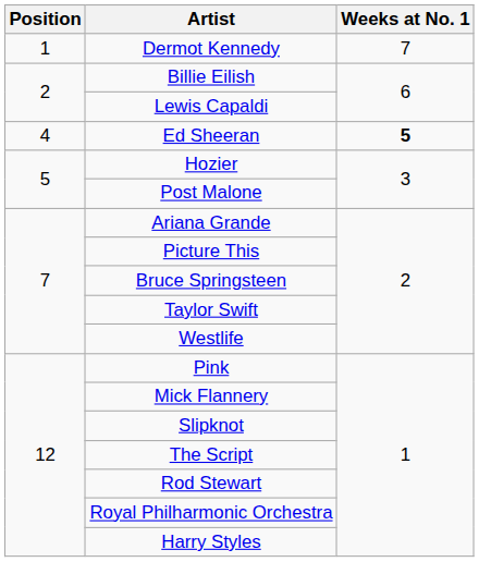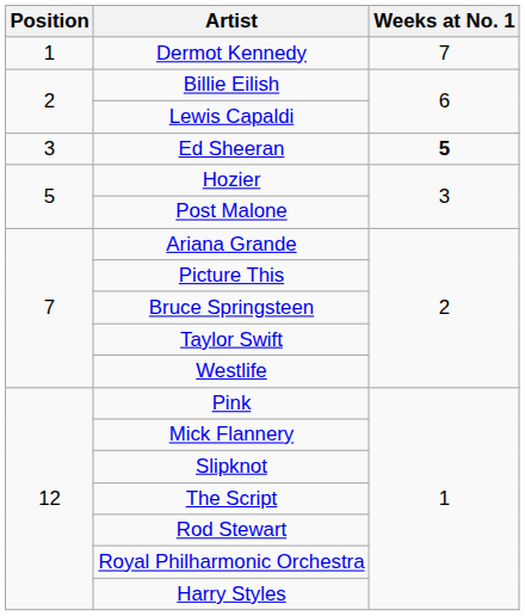Ed Sheeran | Position: 4 -> 3
